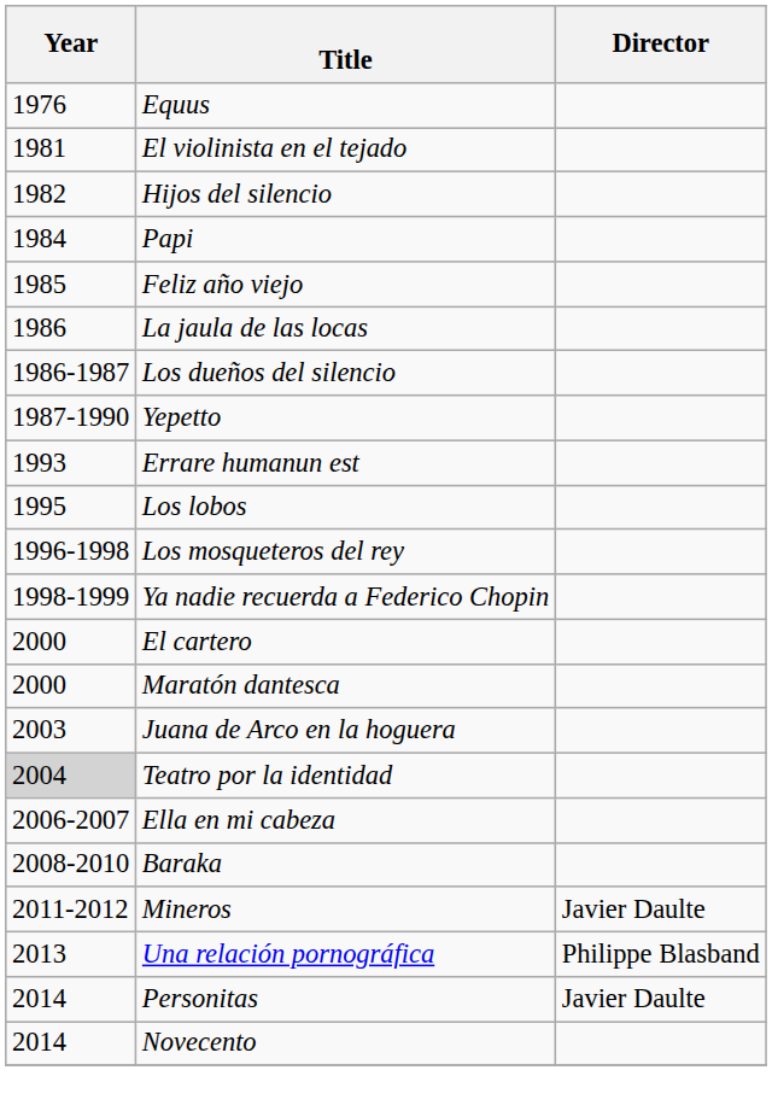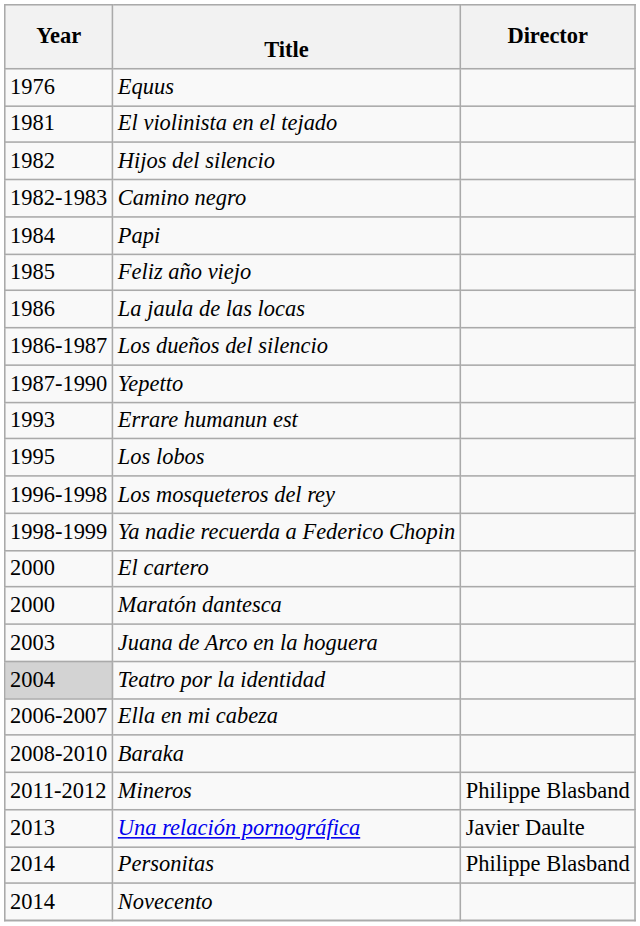+ row: 1982-1983 | Camino negro
Mineros | Director: Javier Daulte -> Philippe Blasband
Una relación pornográfica | Director: Philippe Blasband -> Javier Daulte
Personitas | Director: Javier Daulte -> Philippe Blasband
